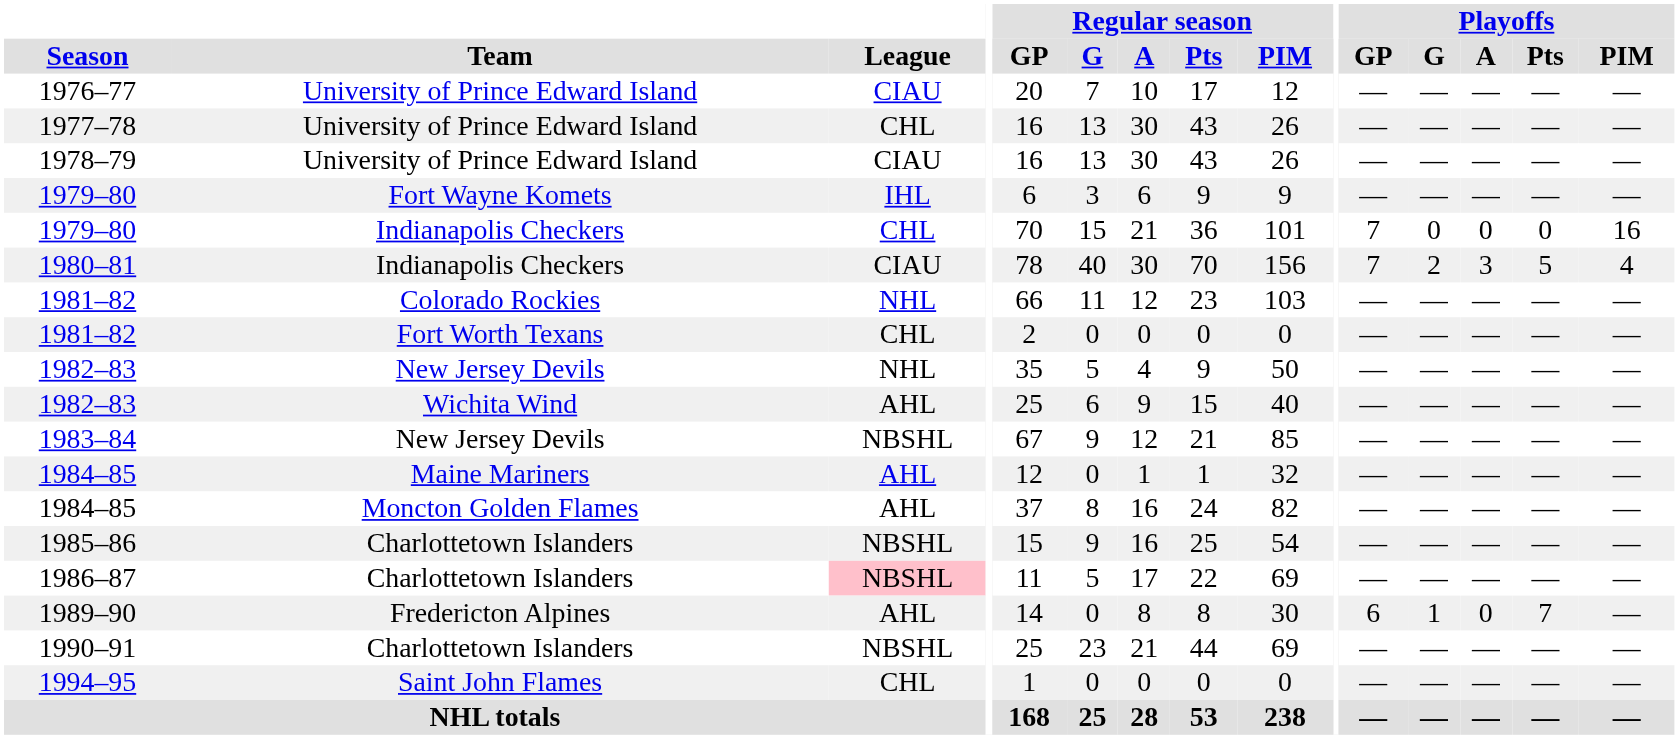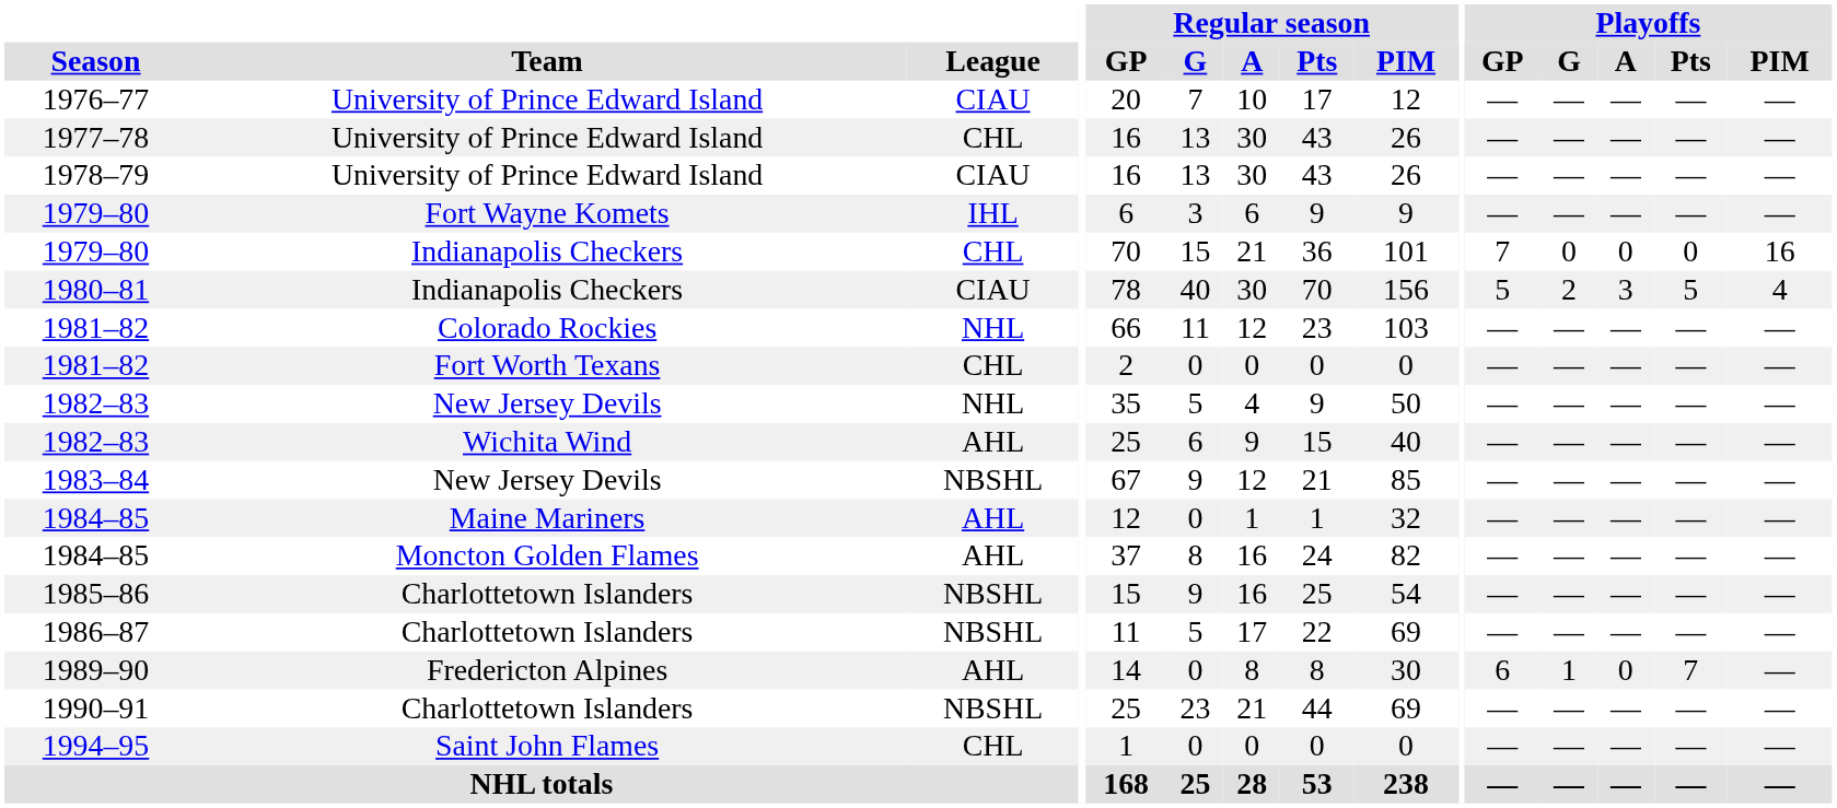1980–81 | Playoffs / GP: 7 -> 5
1986–87 | League: pink background -> no background
